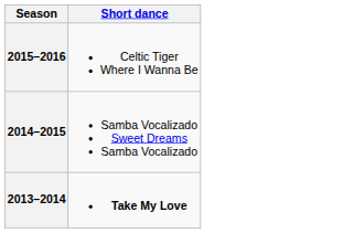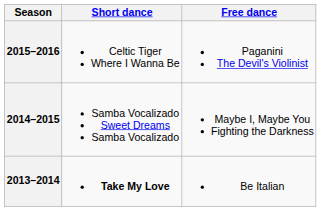+ column: Free dance | Paganini The Devil's Violinist | Maybe I, Maybe You Fighting the Darkness | Be Italian
